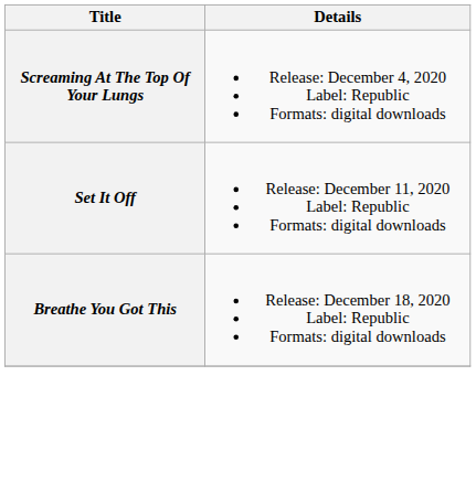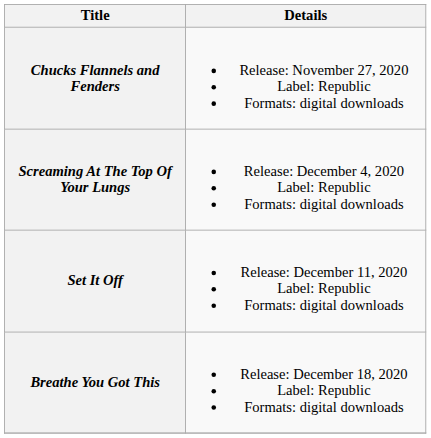+ row: Chucks Flannels and Fenders | Release: November 27, 2020 Label: Republic Formats: digital downloads
